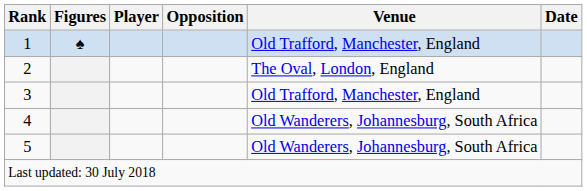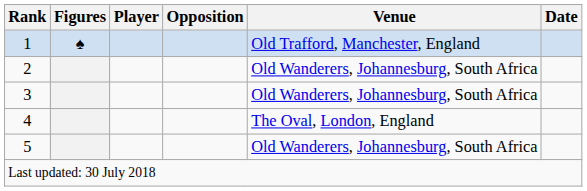2 | Venue: The Oval, London, England -> Old Wanderers, Johannesburg, South Africa
3 | Venue: Old Trafford, Manchester, England -> Old Wanderers, Johannesburg, South Africa
4 | Venue: Old Wanderers, Johannesburg, South Africa -> The Oval, London, England
